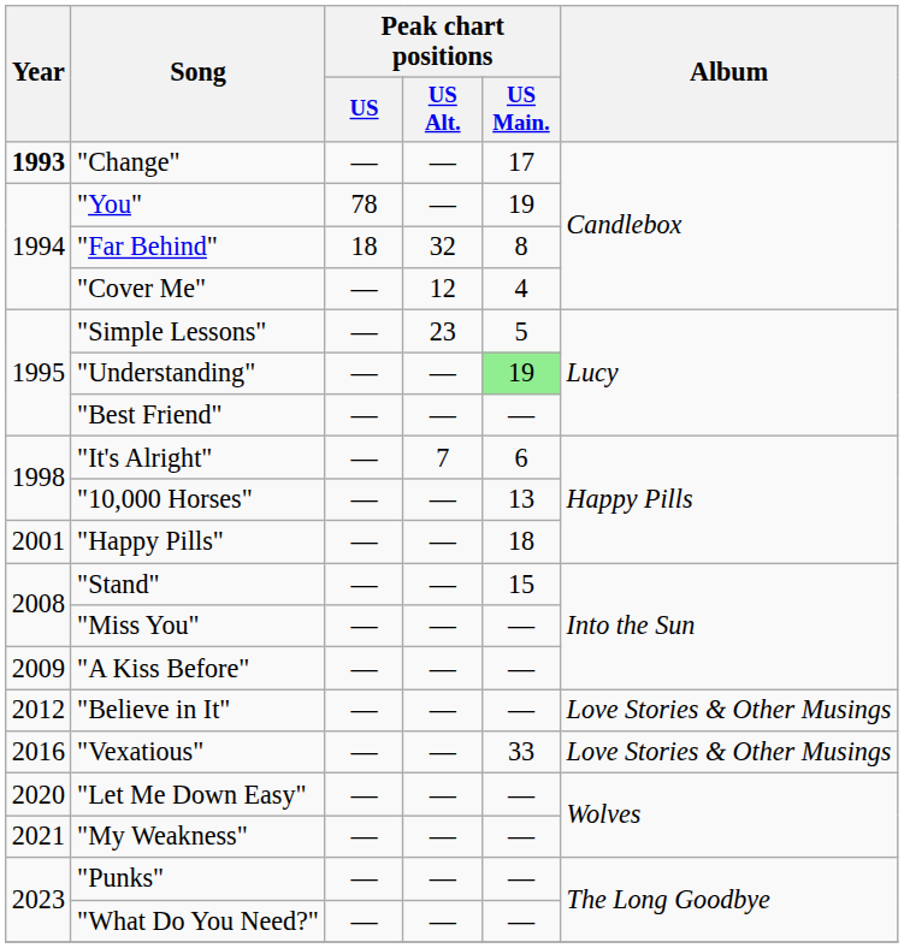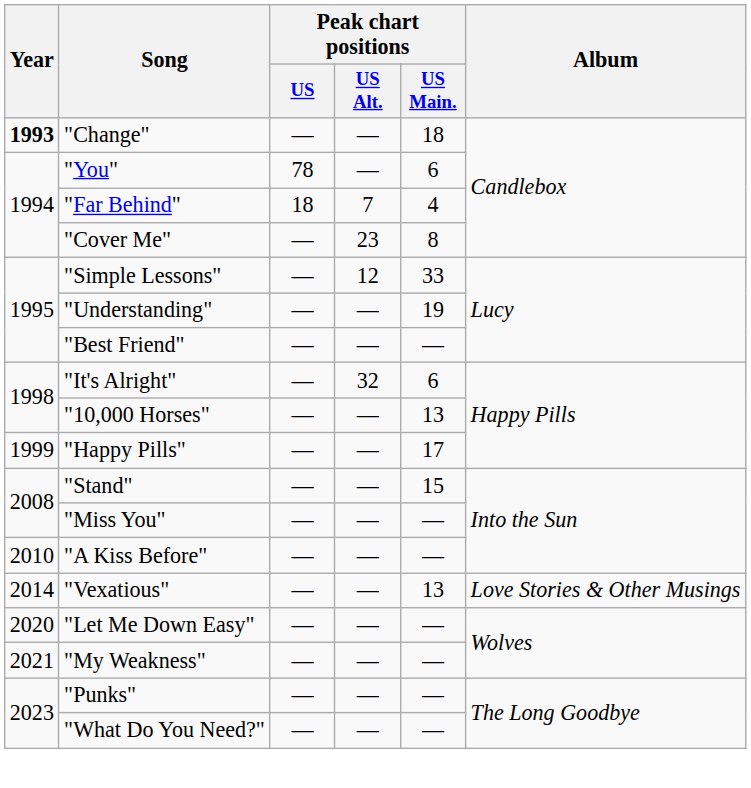"Change" | Peak chart positions / US Main.: 17 -> 18
"You" | Peak chart positions / US Main.: 19 -> 6
"Far Behind" | Peak chart positions / US Alt.: 32 -> 7
"Far Behind" | Peak chart positions / US Main.: 8 -> 4
"Cover Me" | Peak chart positions / US Alt.: 12 -> 23
"Cover Me" | Peak chart positions / US Main.: 4 -> 8
"Simple Lessons" | Peak chart positions / US Alt.: 23 -> 12
"Simple Lessons" | Peak chart positions / US Main.: 5 -> 33
"Understanding" | Peak chart positions / US Main.: lightgreen background -> no background
"It's Alright" | Peak chart positions / US Alt.: 7 -> 32
"Happy Pills" | Year: 2001 -> 1999
"Happy Pills" | Peak chart positions / US Main.: 18 -> 17
"A Kiss Before" | Year: 2009 -> 2010
- row: 2012 | "Believe in It" | — | — | — | Love Stories & Other Musings
"Vexatious" | Year: 2016 -> 2014
"Vexatious" | Peak chart positions / US Main.: 33 -> 13
